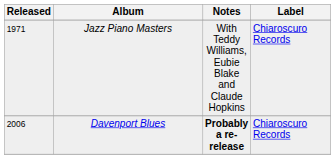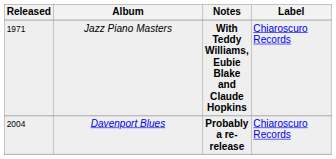Jazz Piano Masters | Notes: normal -> bold
Davenport Blues | Released: 2006 -> 2004
